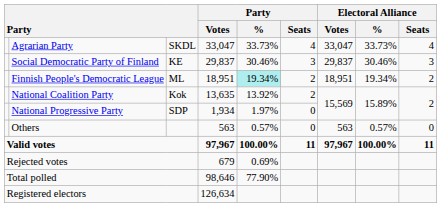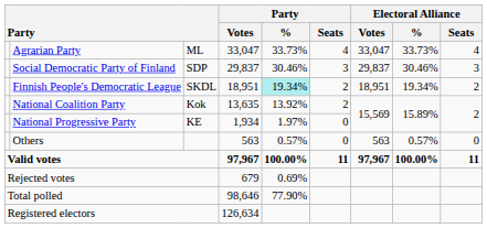Agrarian Party | column 3: SKDL -> ML
Social Democratic Party of Finland | column 3: KE -> SDP
Finnish People's Democratic League | column 3: ML -> SKDL
National Progressive Party | column 3: SDP -> KE
